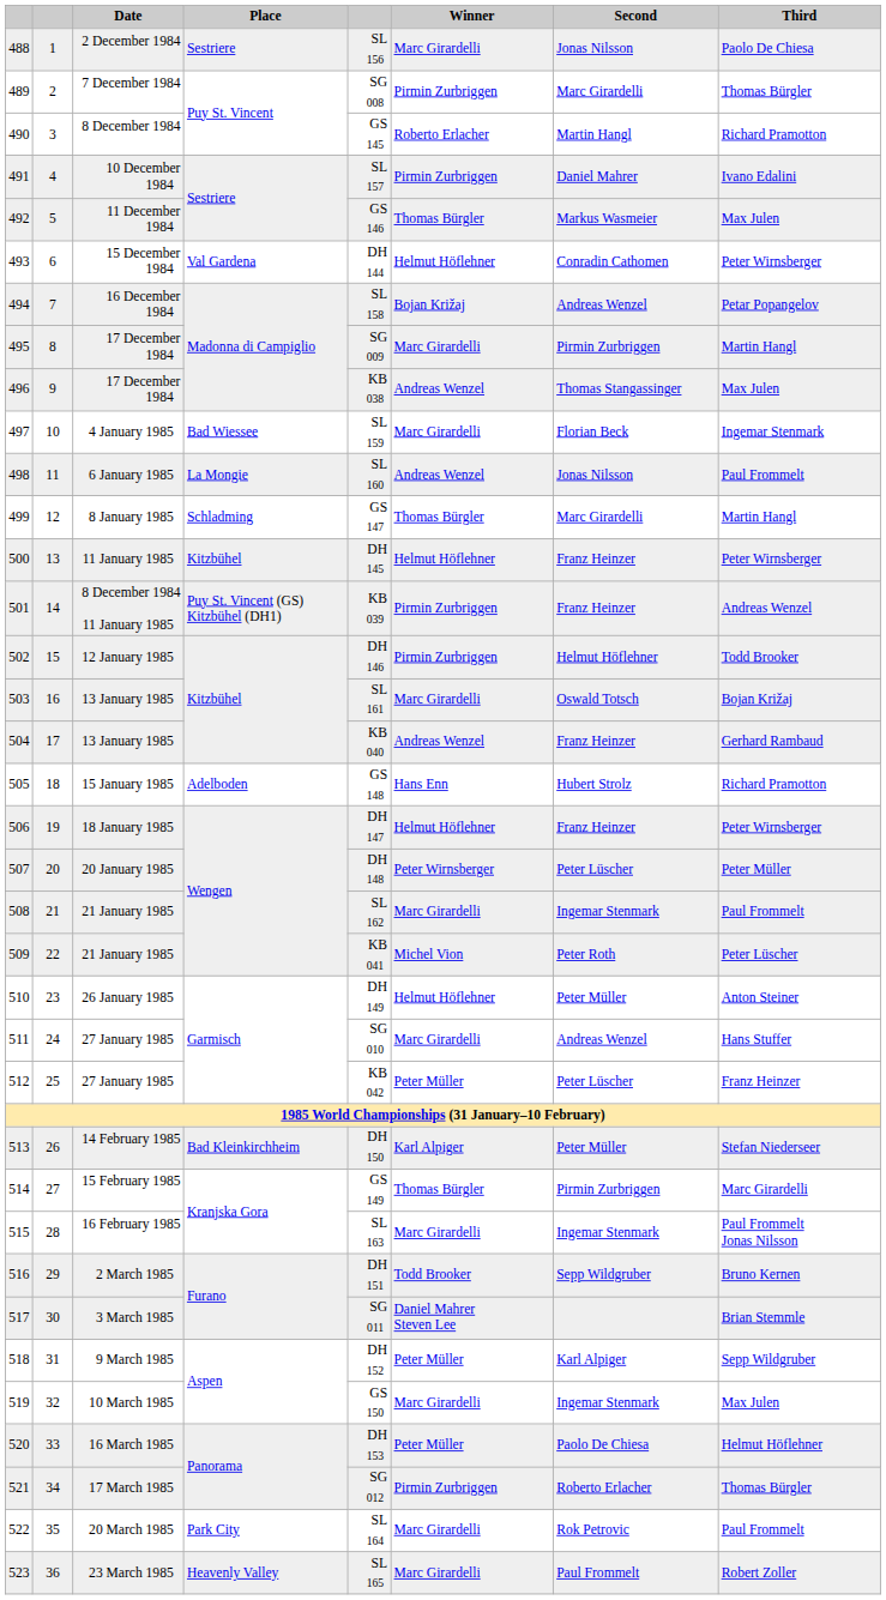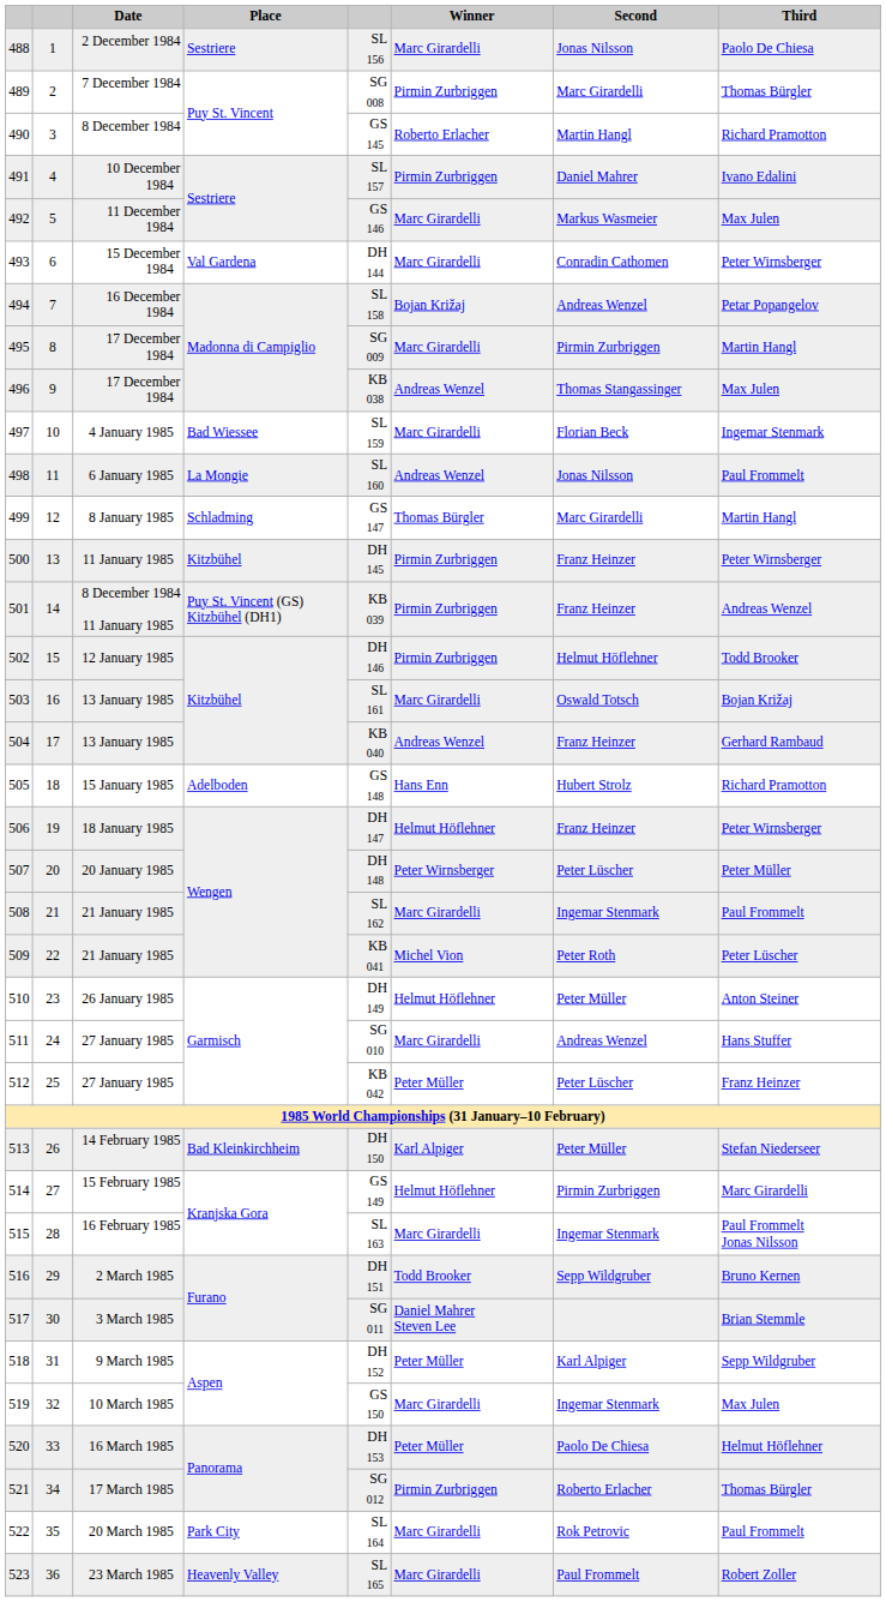492 | Winner: Thomas Bürgler -> Marc Girardelli
493 | Winner: Helmut Höflehner -> Marc Girardelli
500 | Winner: Helmut Höflehner -> Pirmin Zurbriggen
514 | Winner: Thomas Bürgler -> Helmut Höflehner
